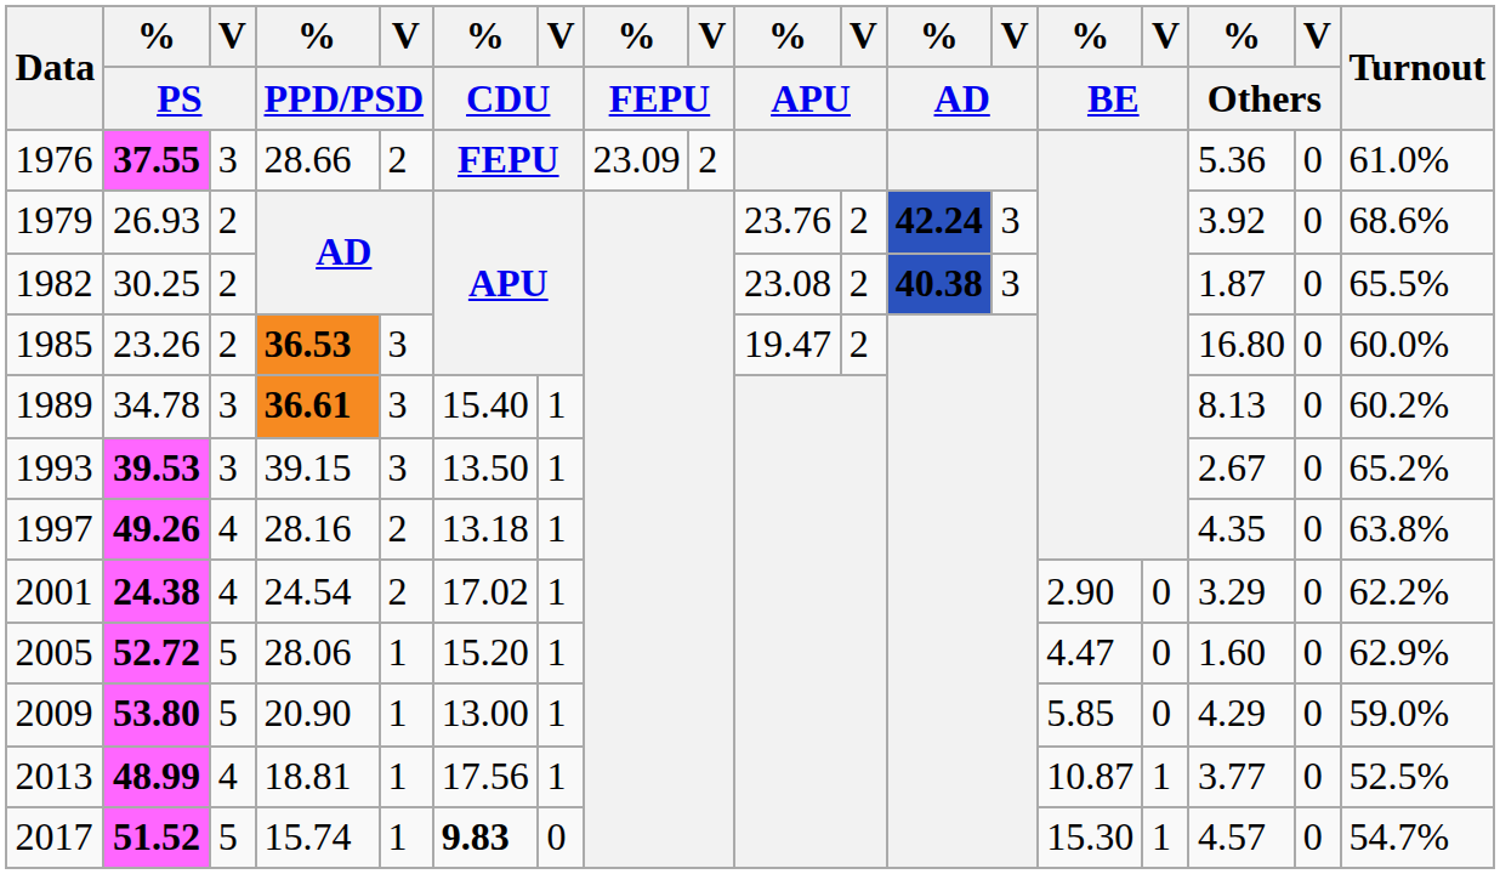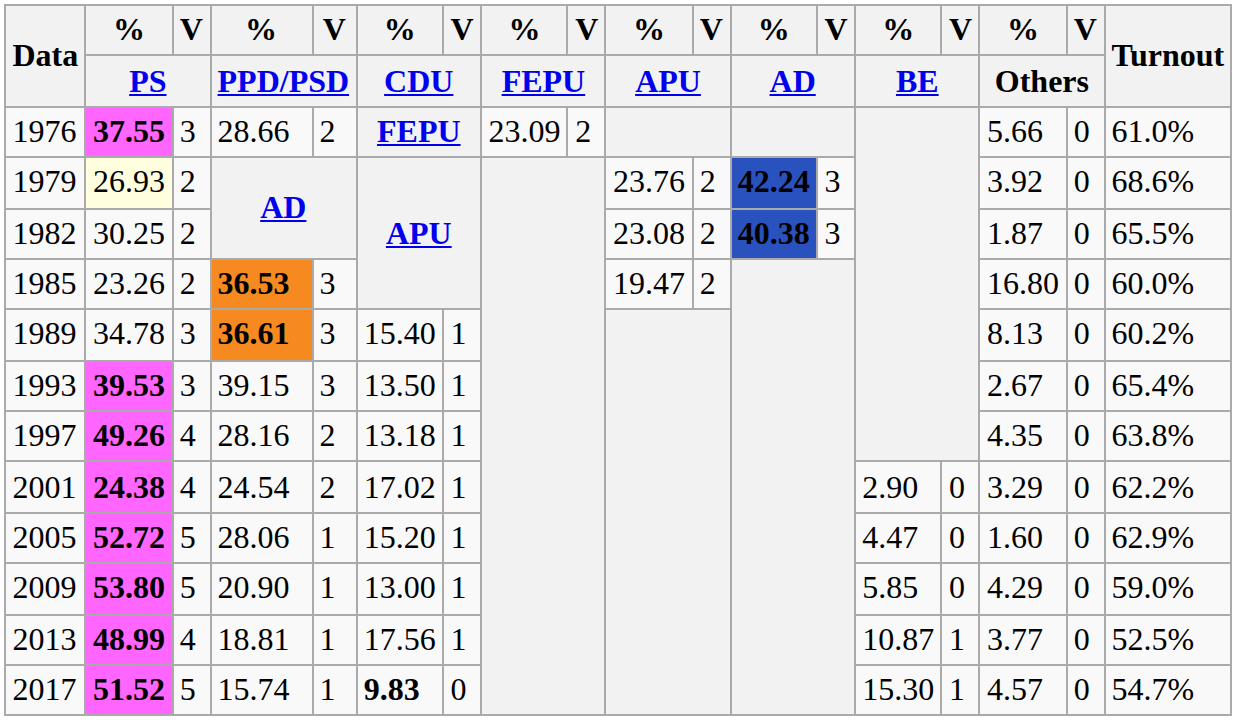1976 | % / Others: 5.36 -> 5.66
1979 | % / PS: no background -> lightyellow background
1993 | Turnout: 65.2% -> 65.4%
